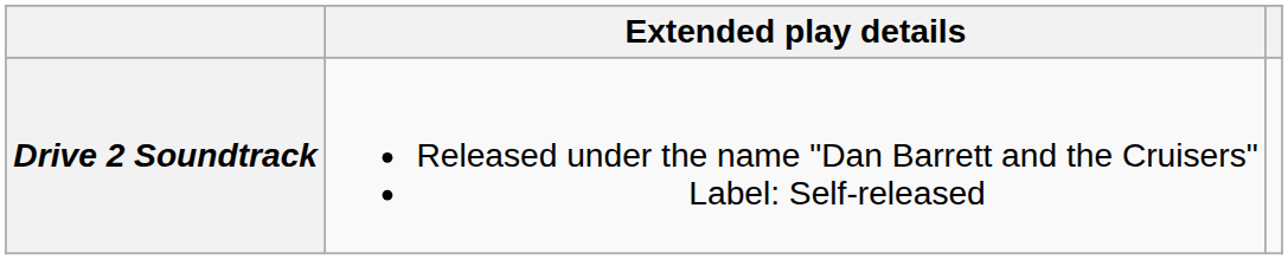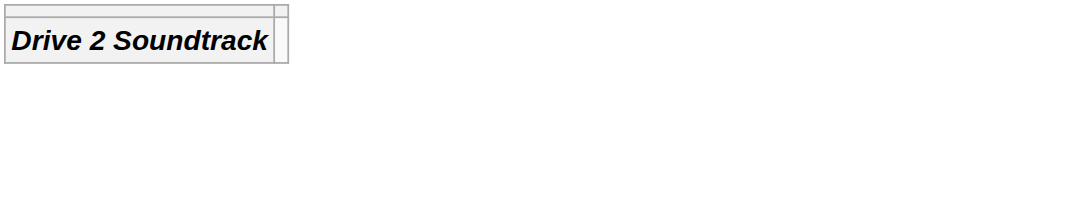- column: Extended play details | Released under the name "Dan Barrett and the Cruisers" Label: Self-released
